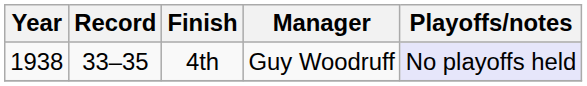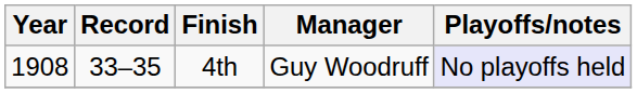4th | Year: 1938 -> 1908
